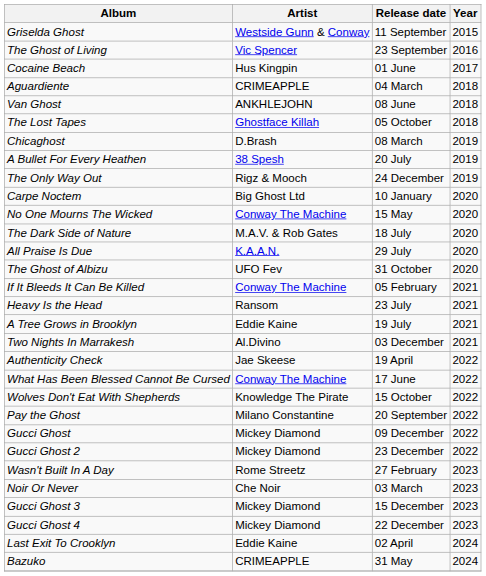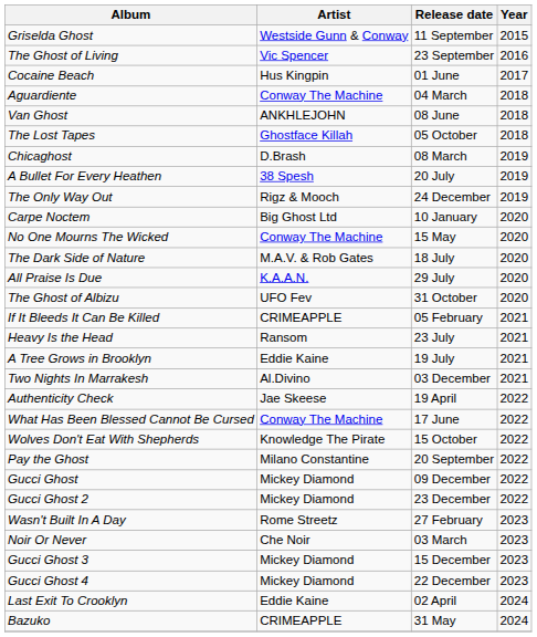Aguardiente | Artist: CRIMEAPPLE -> Conway The Machine
If It Bleeds It Can Be Killed | Artist: Conway The Machine -> CRIMEAPPLE
